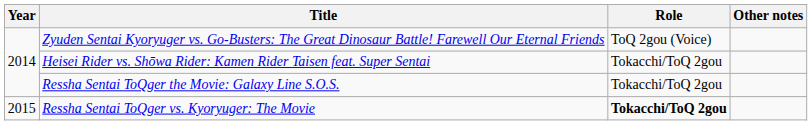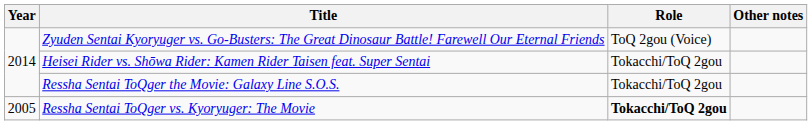Ressha Sentai ToQger vs. Kyoryuger: The Movie | Year: 2015 -> 2005
